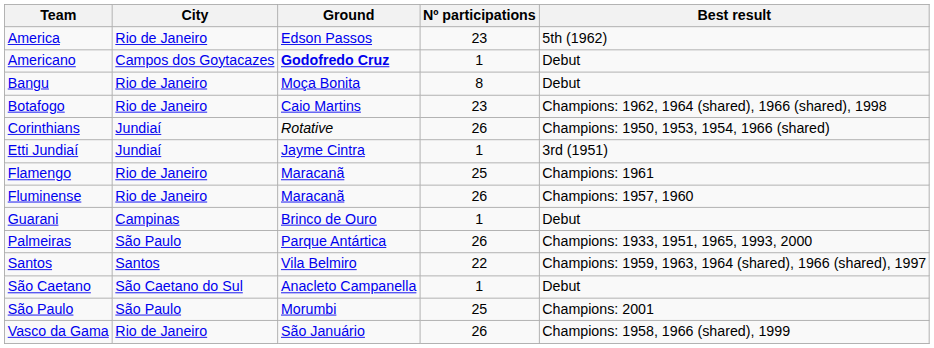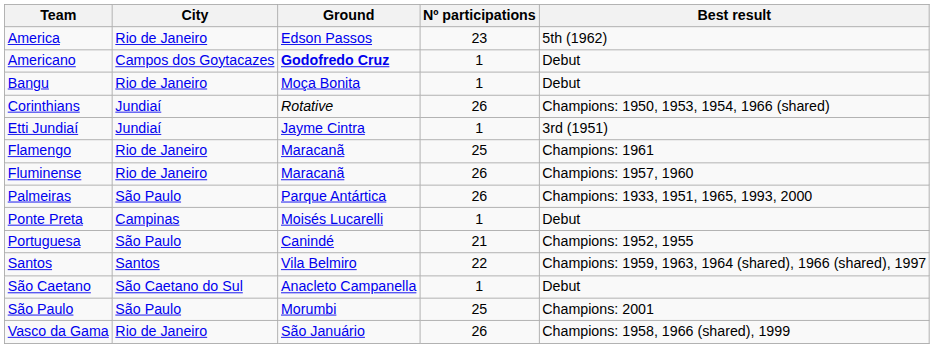Bangu | Nº participations: 8 -> 1
- row: Botafogo | Rio de Janeiro | Caio Martins | 23 | Champions: 1962, 1964 (shared), 1966 (shared), 1998
- row: Guarani | Campinas | Brinco de Ouro | 1 | Debut
+ row: Ponte Preta | Campinas | Moisés Lucarelli | 1 | Debut
+ row: Portuguesa | São Paulo | Canindé | 21 | Champions: 1952, 1955
